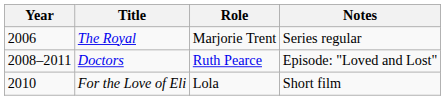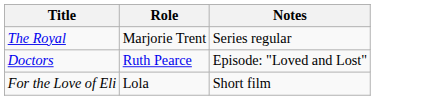- column: Year | 2006 | 2008–2011 | 2010
